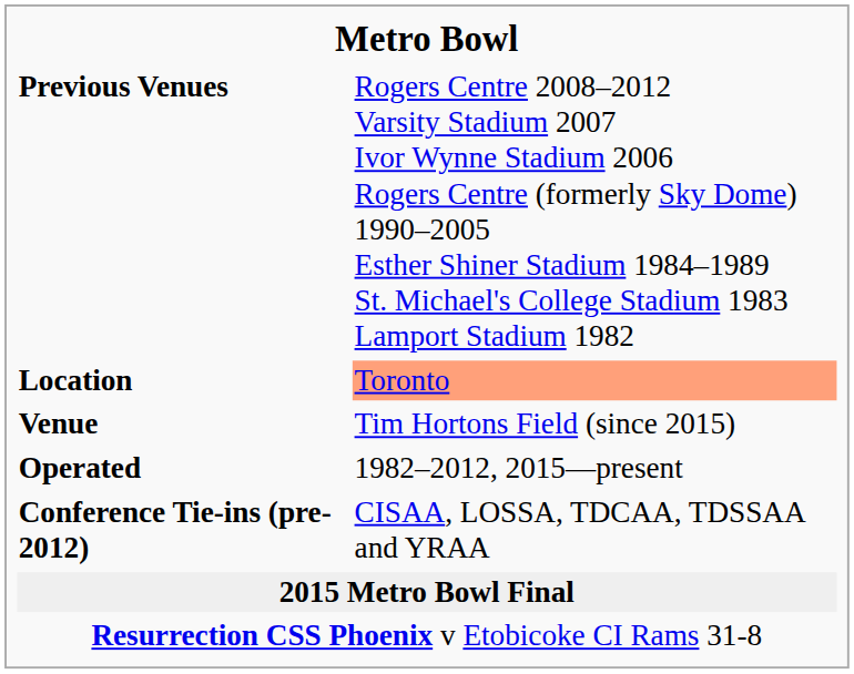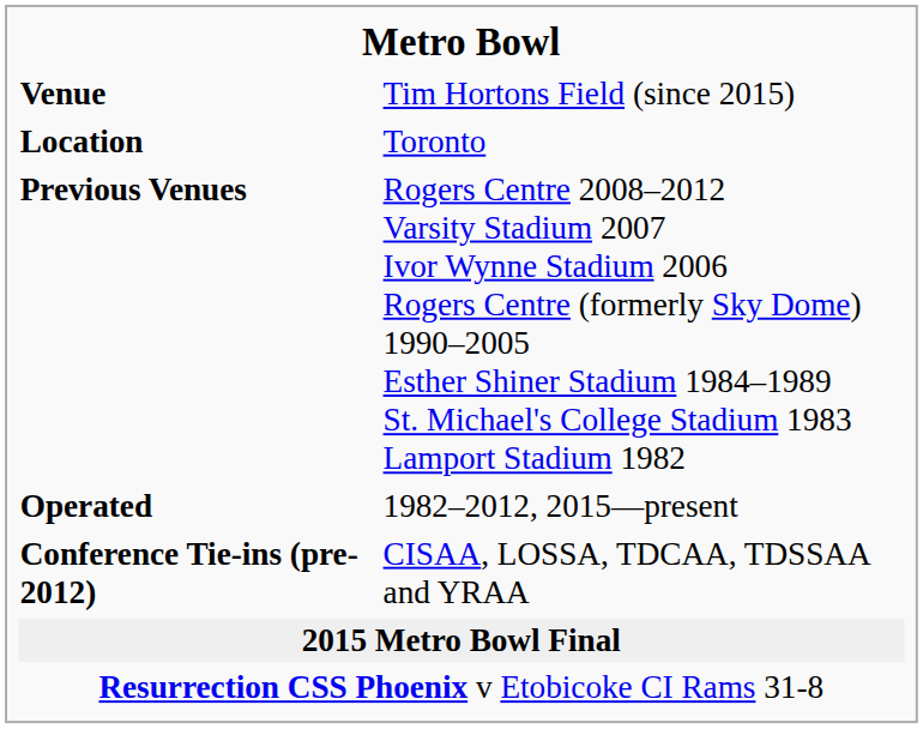rows swapped: Venue <-> Previous Venues
Location | column 2: lightsalmon background -> no background
